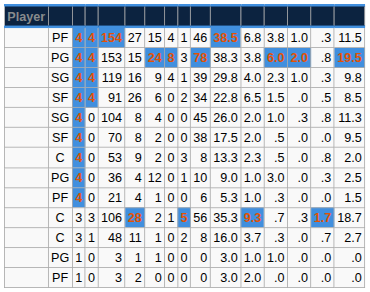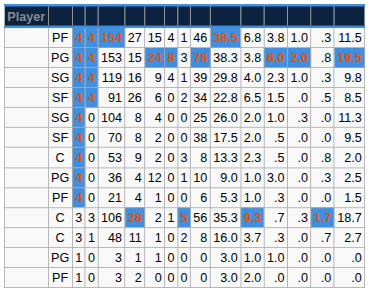SG / 0 | column 10: 45 -> 25
SG / 0 | column 15: .8 -> .0
